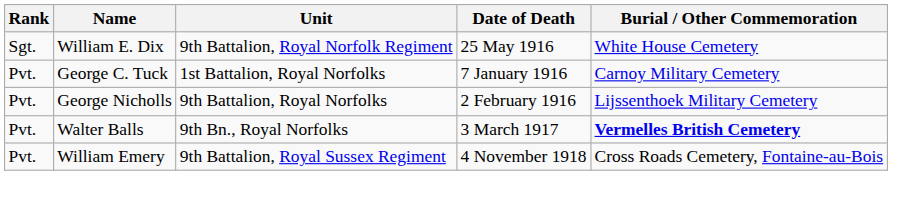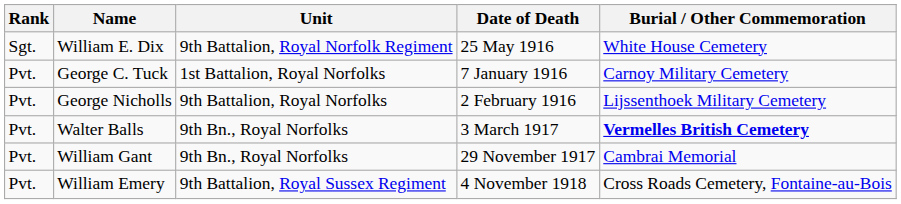+ row: Pvt. | William Gant | 9th Bn., Royal Norfolks | 29 November 1917 | Cambrai Memorial
